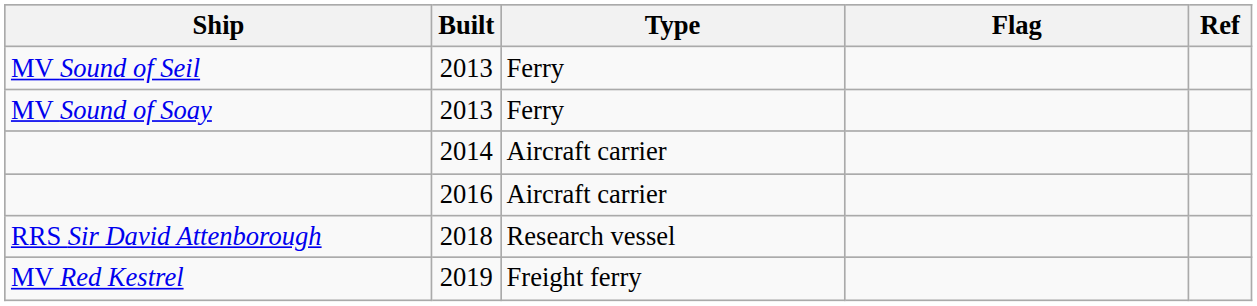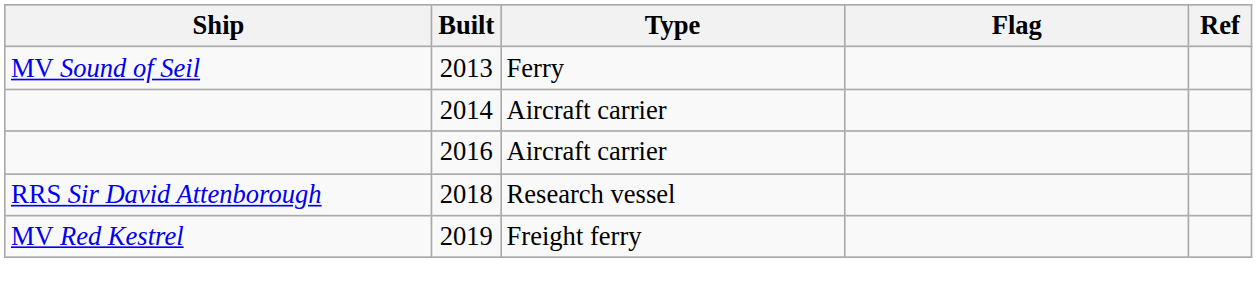- row: MV Sound of Soay | 2013 | Ferry
